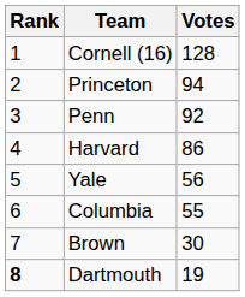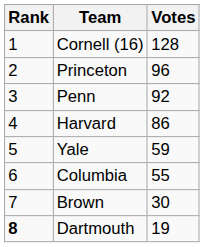Princeton | Votes: 94 -> 96
Yale | Votes: 56 -> 59
